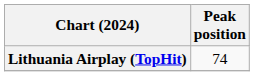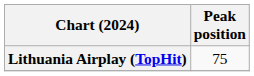Lithuania Airplay (TopHit) | Peak position: 74 -> 75
